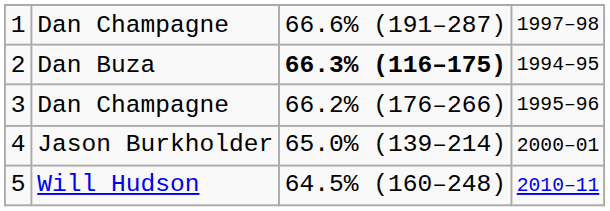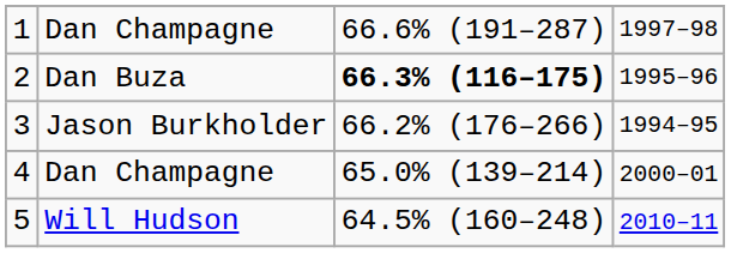2 | column 4: 1994–95 -> 1995–96
3 | column 2: Dan Champagne -> Jason Burkholder
3 | column 4: 1995–96 -> 1994–95
4 | column 2: Jason Burkholder -> Dan Champagne
